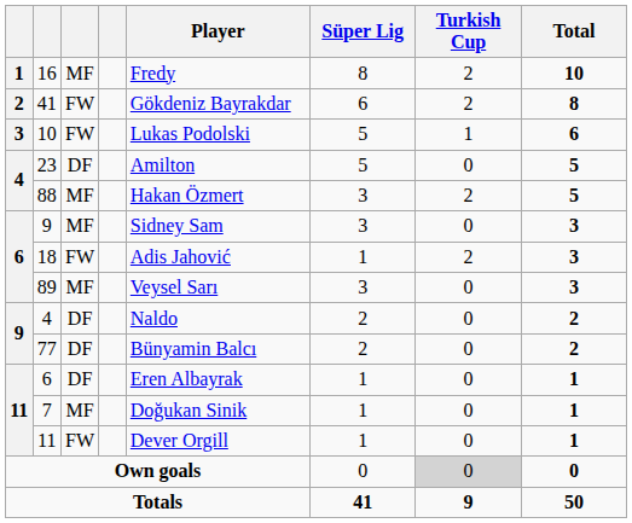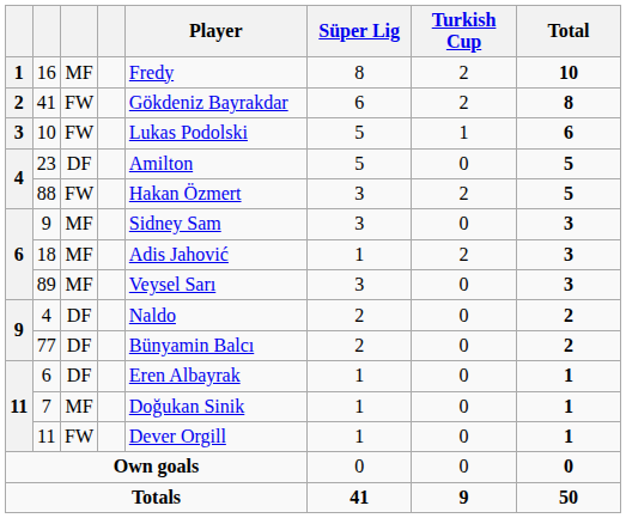88 | column 3: MF -> FW
18 | column 3: FW -> MF
Own goals | Turkish Cup: lightgrey background -> no background
